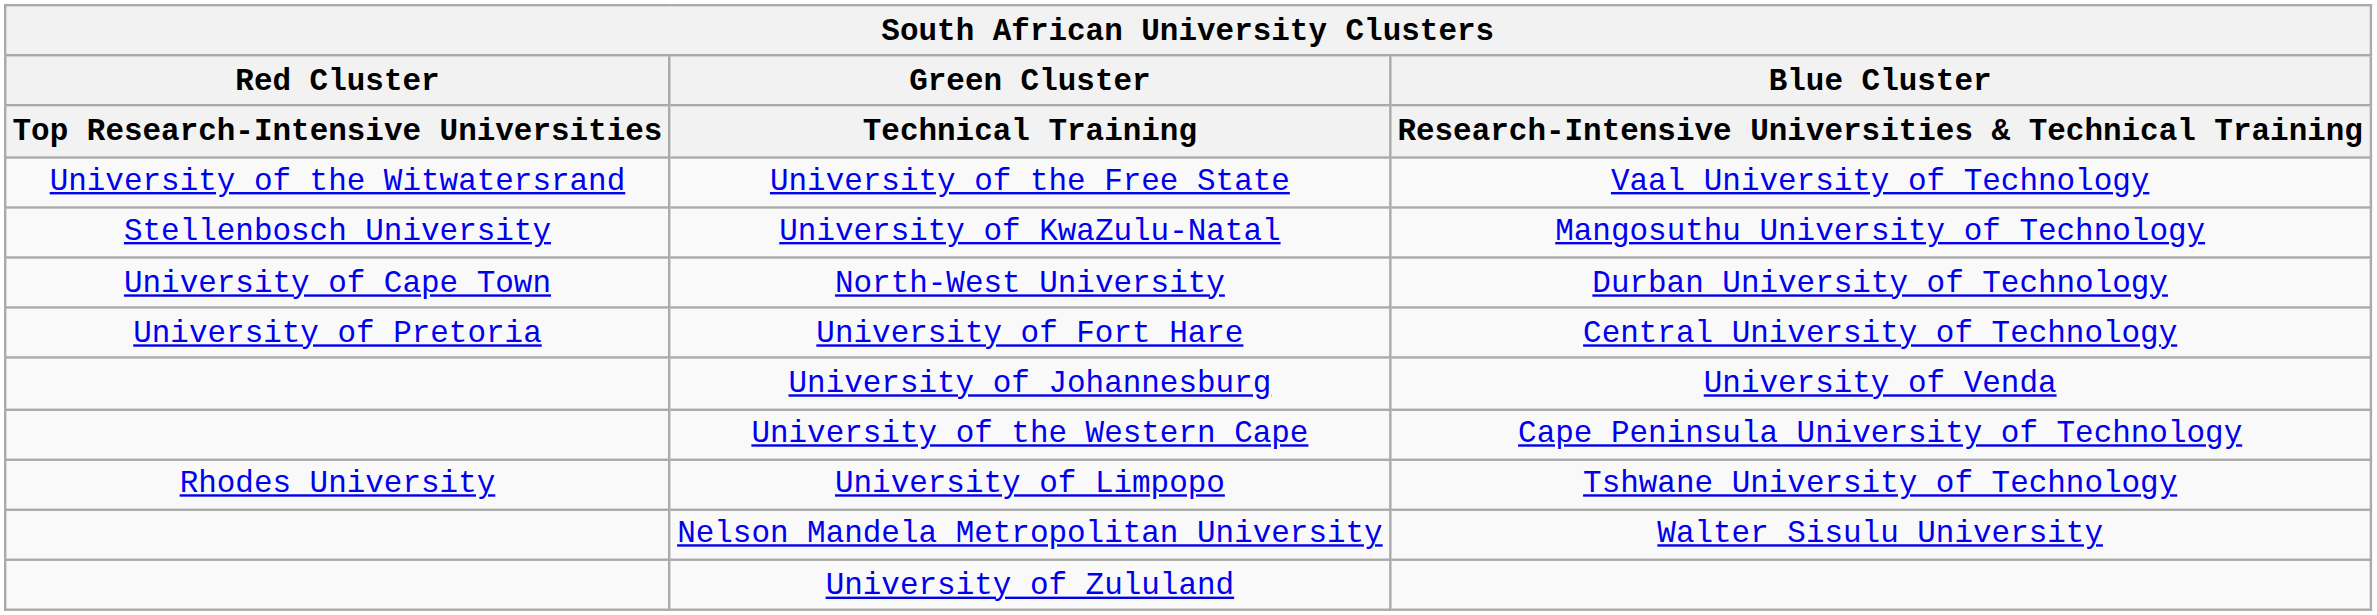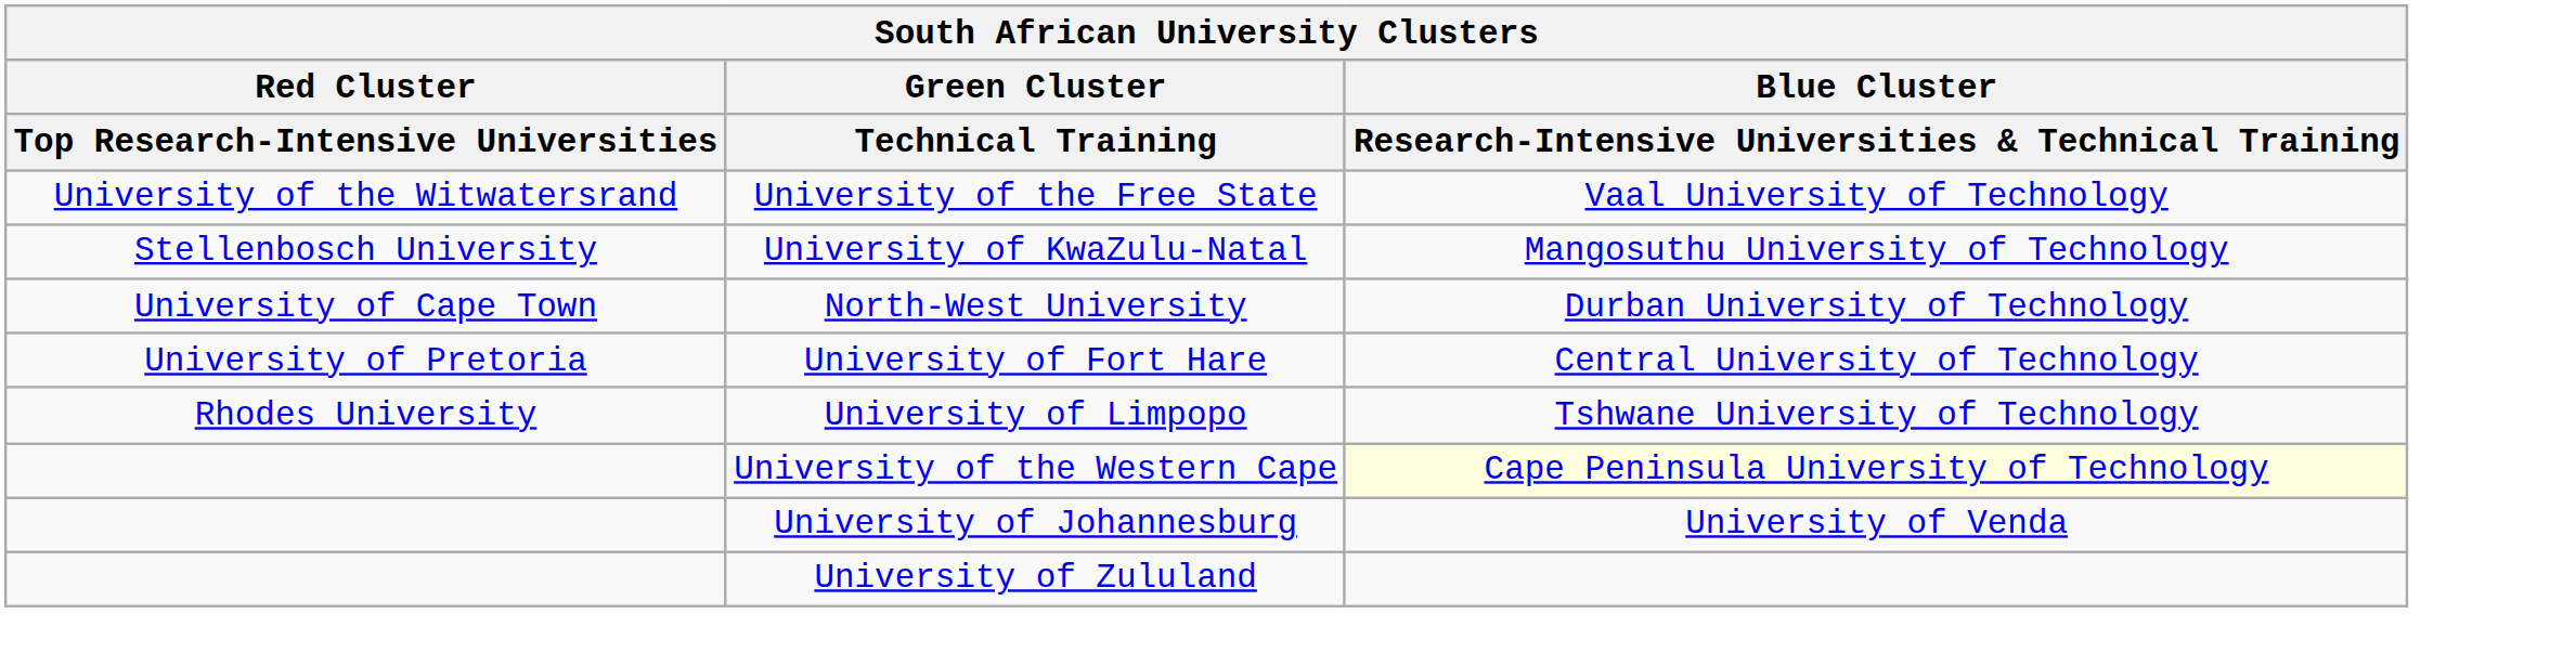rows swapped: University of Limpopo <-> University of Johannesburg
University of the Western Cape | column 3: no background -> lightyellow background
- row: Nelson Mandela Metropolitan University | Walter Sisulu University
